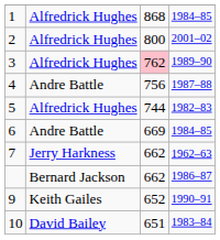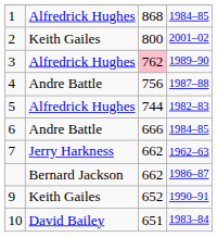2 | column 2: Alfredrick Hughes -> Keith Gailes
6 | column 3: 669 -> 666
